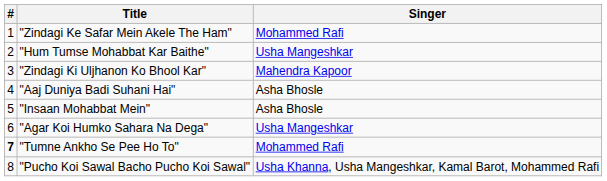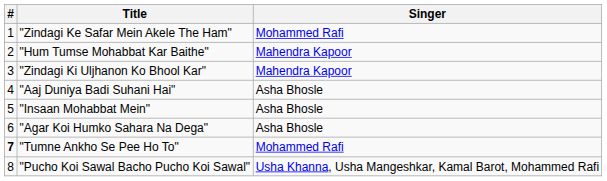"Hum Tumse Mohabbat Kar Baithe" | Singer: Usha Mangeshkar -> Mahendra Kapoor
"Agar Koi Humko Sahara Na Dega" | Singer: Usha Mangeshkar -> Asha Bhosle
